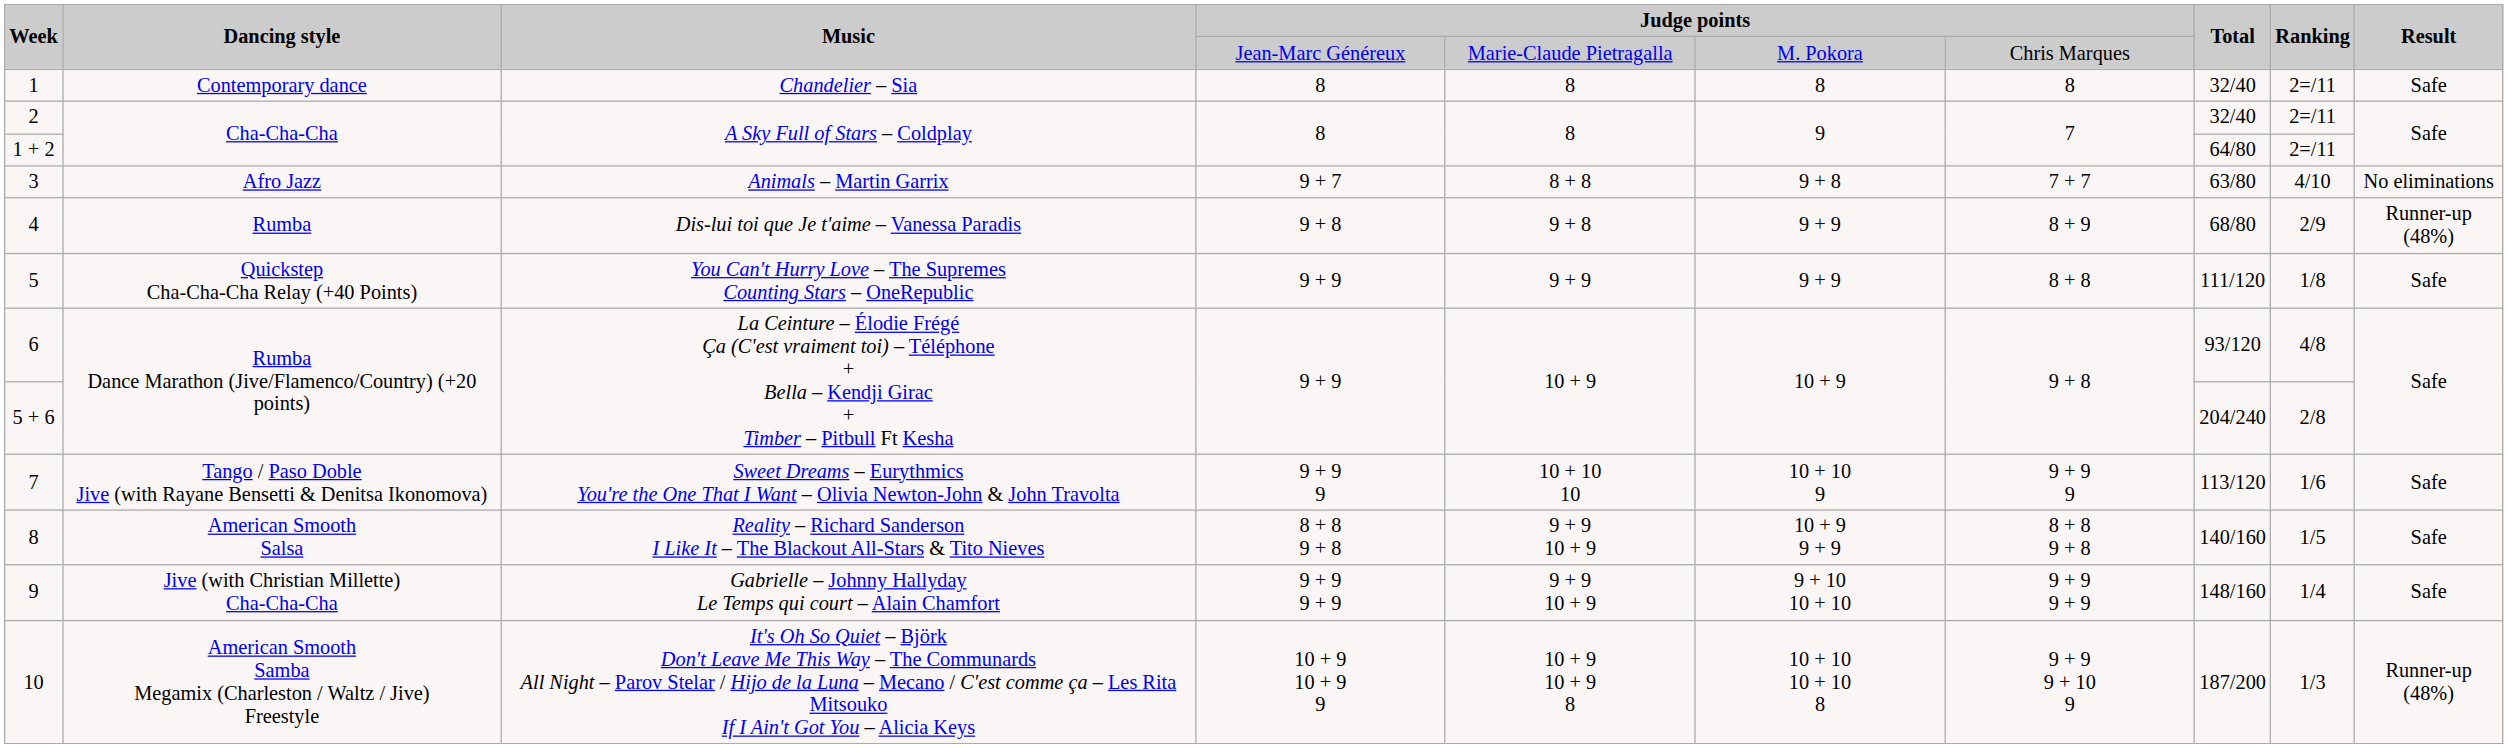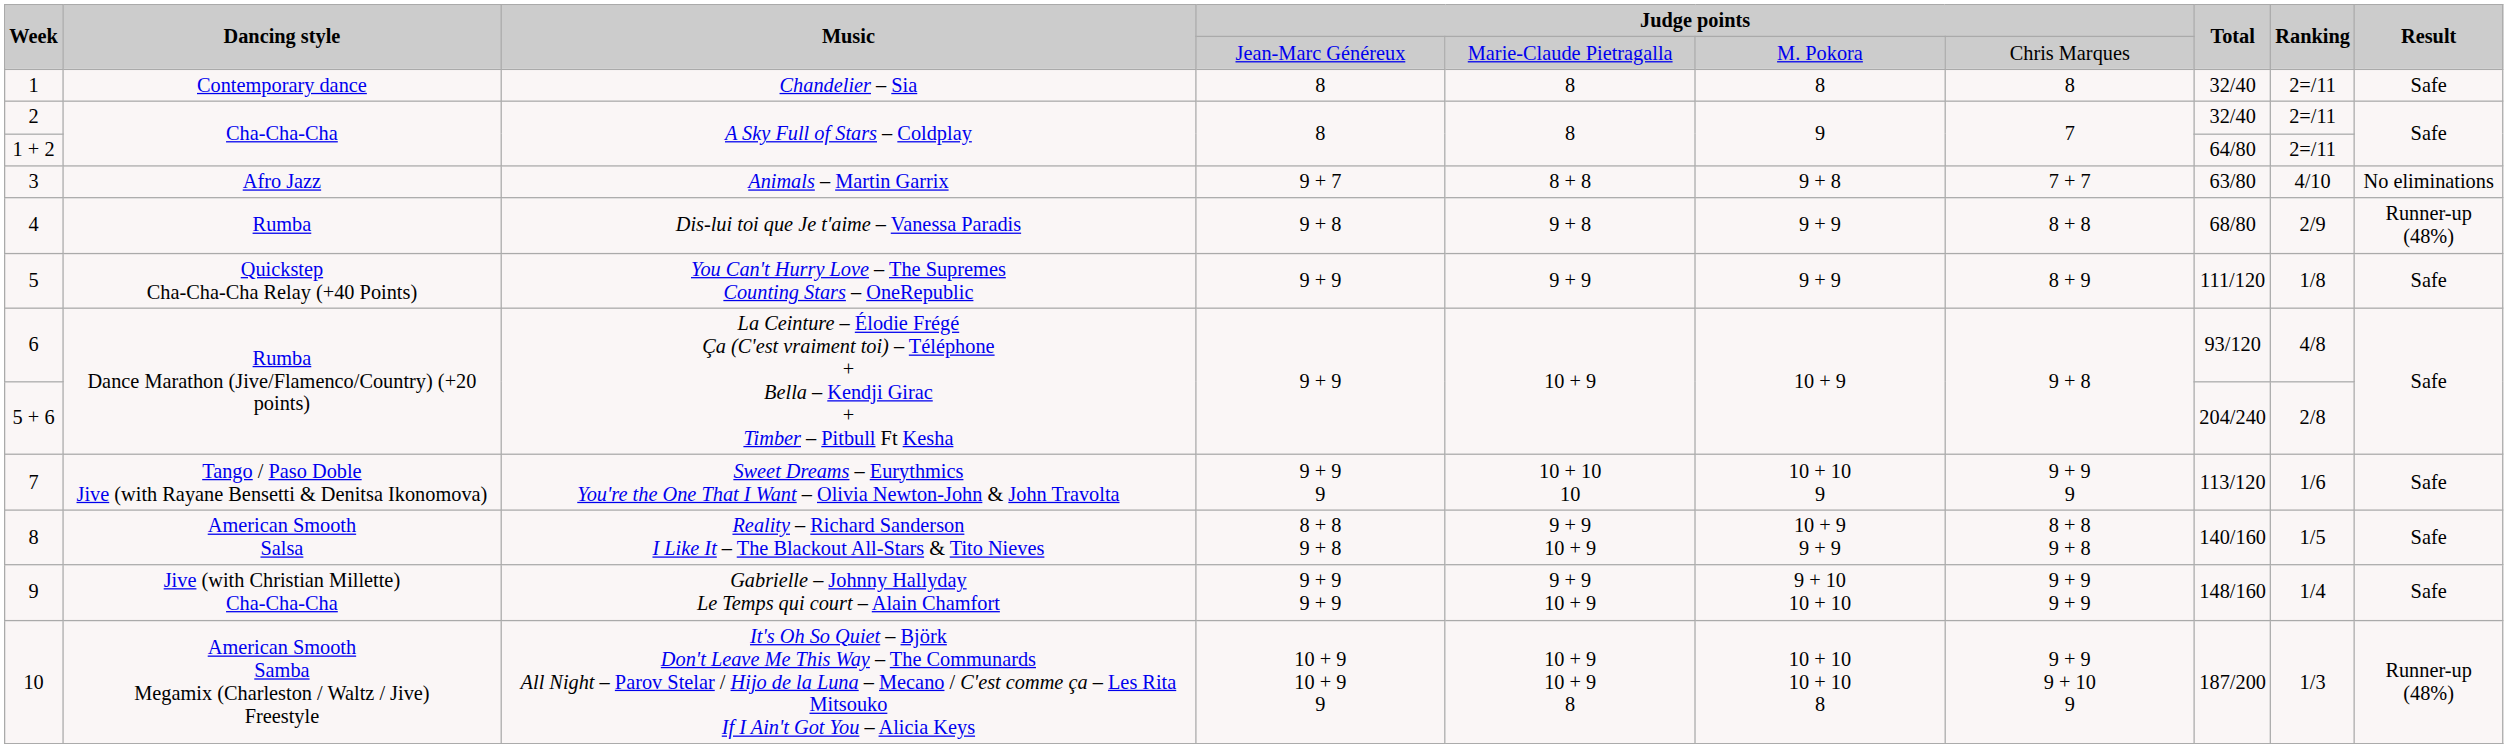4 | column 7: 8 + 9 -> 8 + 8
5 | column 7: 8 + 8 -> 8 + 9
